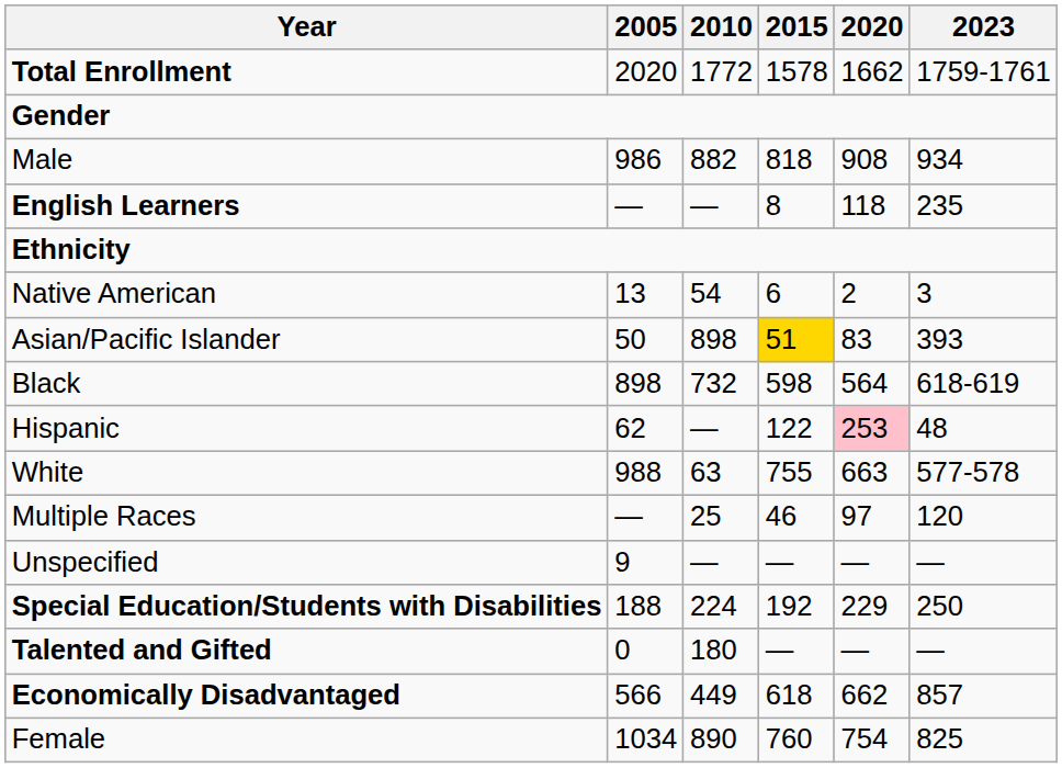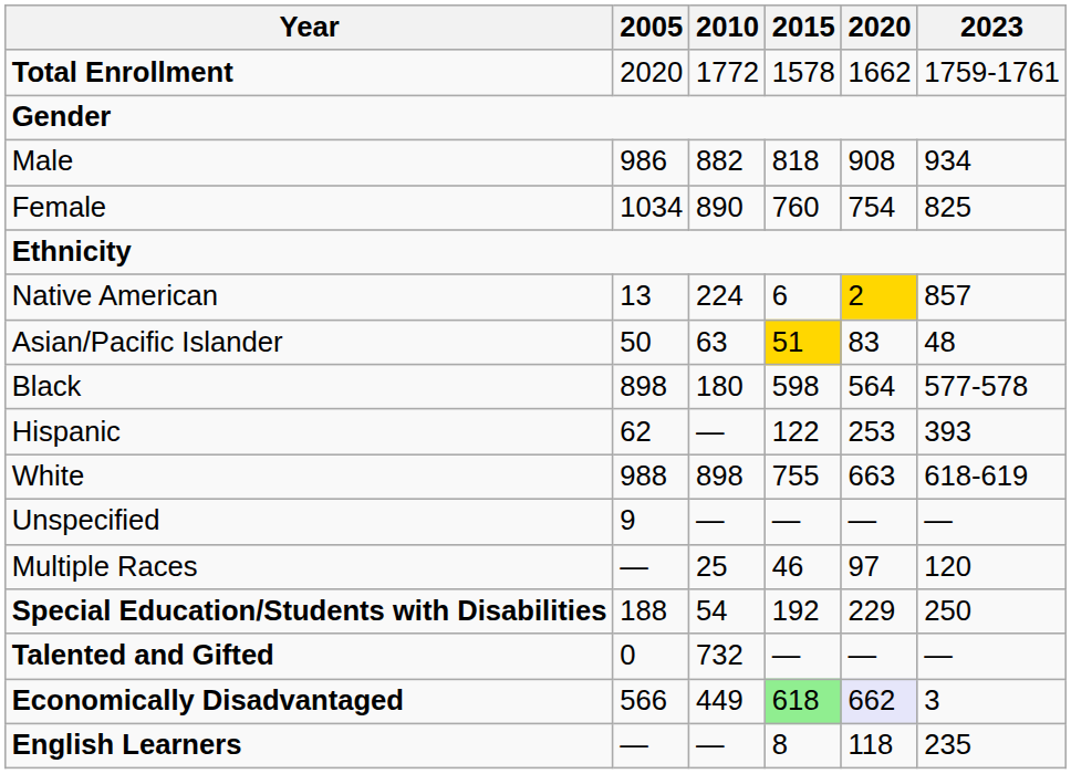rows swapped: Female <-> English Learners
Native American | 2010: 54 -> 224
Native American | 2020: no background -> gold background
Native American | 2023: 3 -> 857
Asian/Pacific Islander | 2010: 898 -> 63
Asian/Pacific Islander | 2023: 393 -> 48
Black | 2010: 732 -> 180
Black | 2023: 618-619 -> 577-578
Hispanic | 2020: pink background -> no background
Hispanic | 2023: 48 -> 393
White | 2010: 63 -> 898
White | 2023: 577-578 -> 618-619
rows swapped: Multiple Races <-> Unspecified
Special Education/Students with Disabilities | 2010: 224 -> 54
Talented and Gifted | 2010: 180 -> 732
Economically Disadvantaged | 2015: no background -> lightgreen background
Economically Disadvantaged | 2020: no background -> lavender background
Economically Disadvantaged | 2023: 857 -> 3
